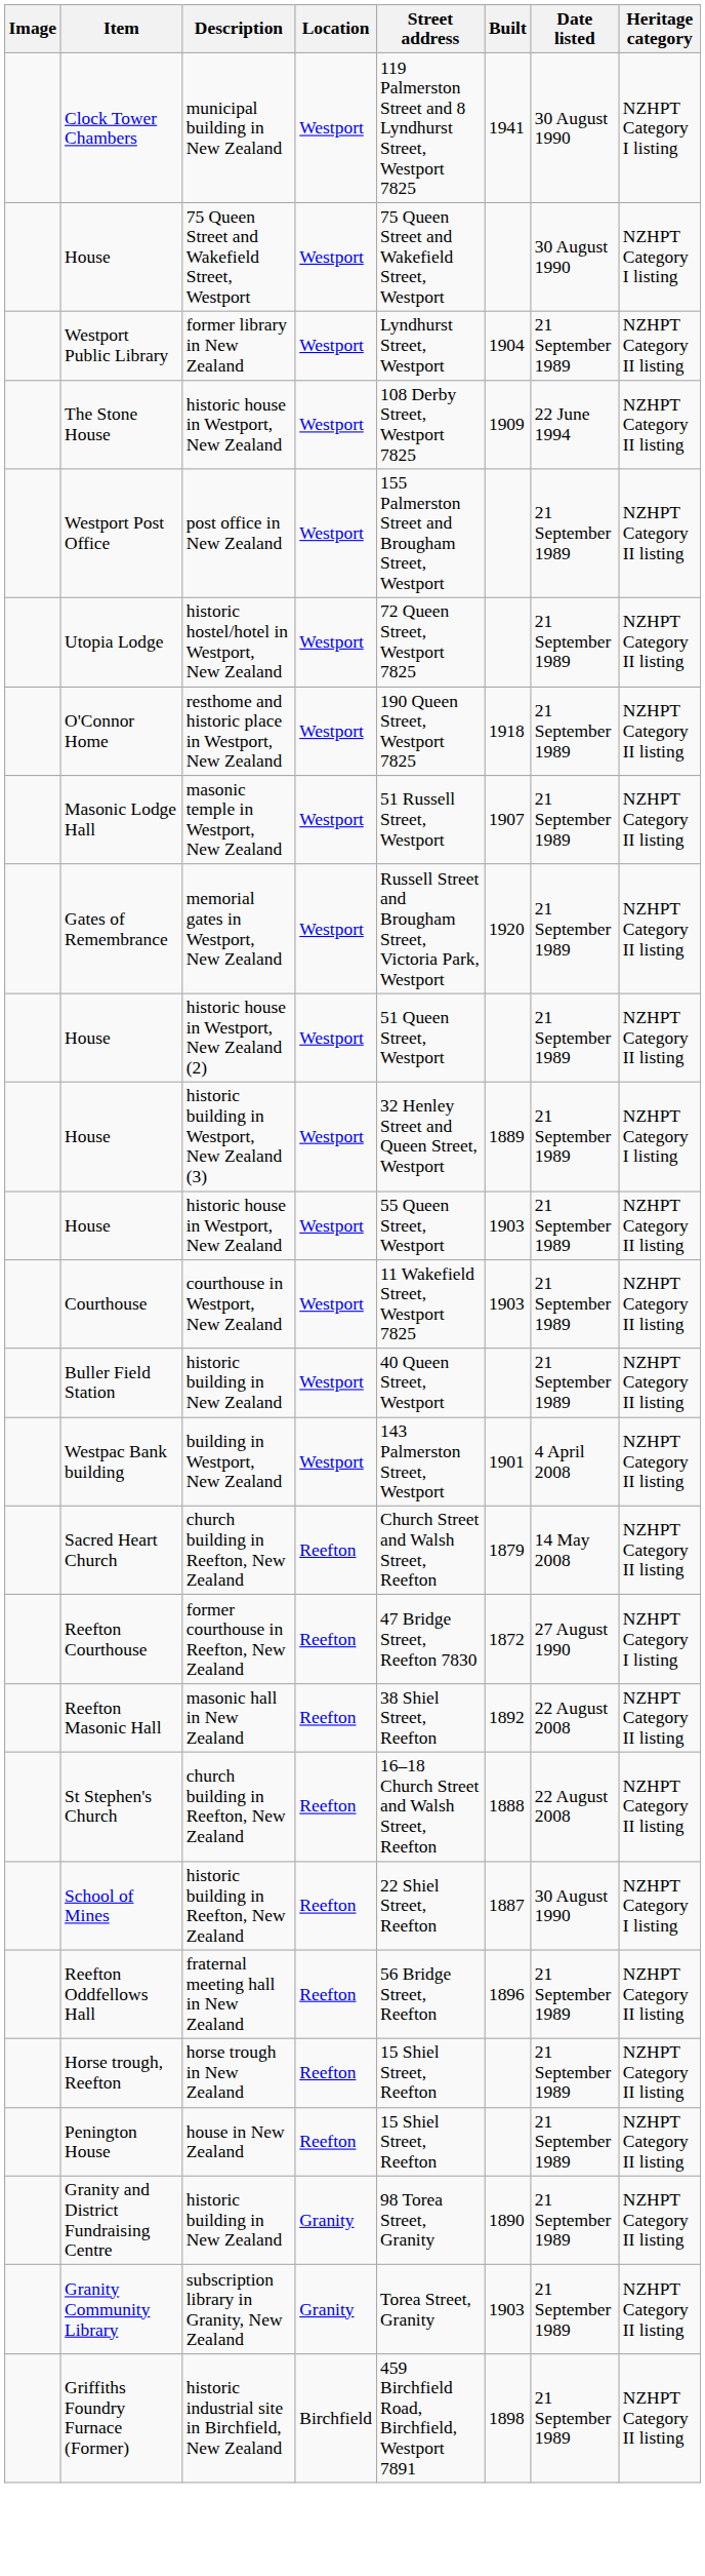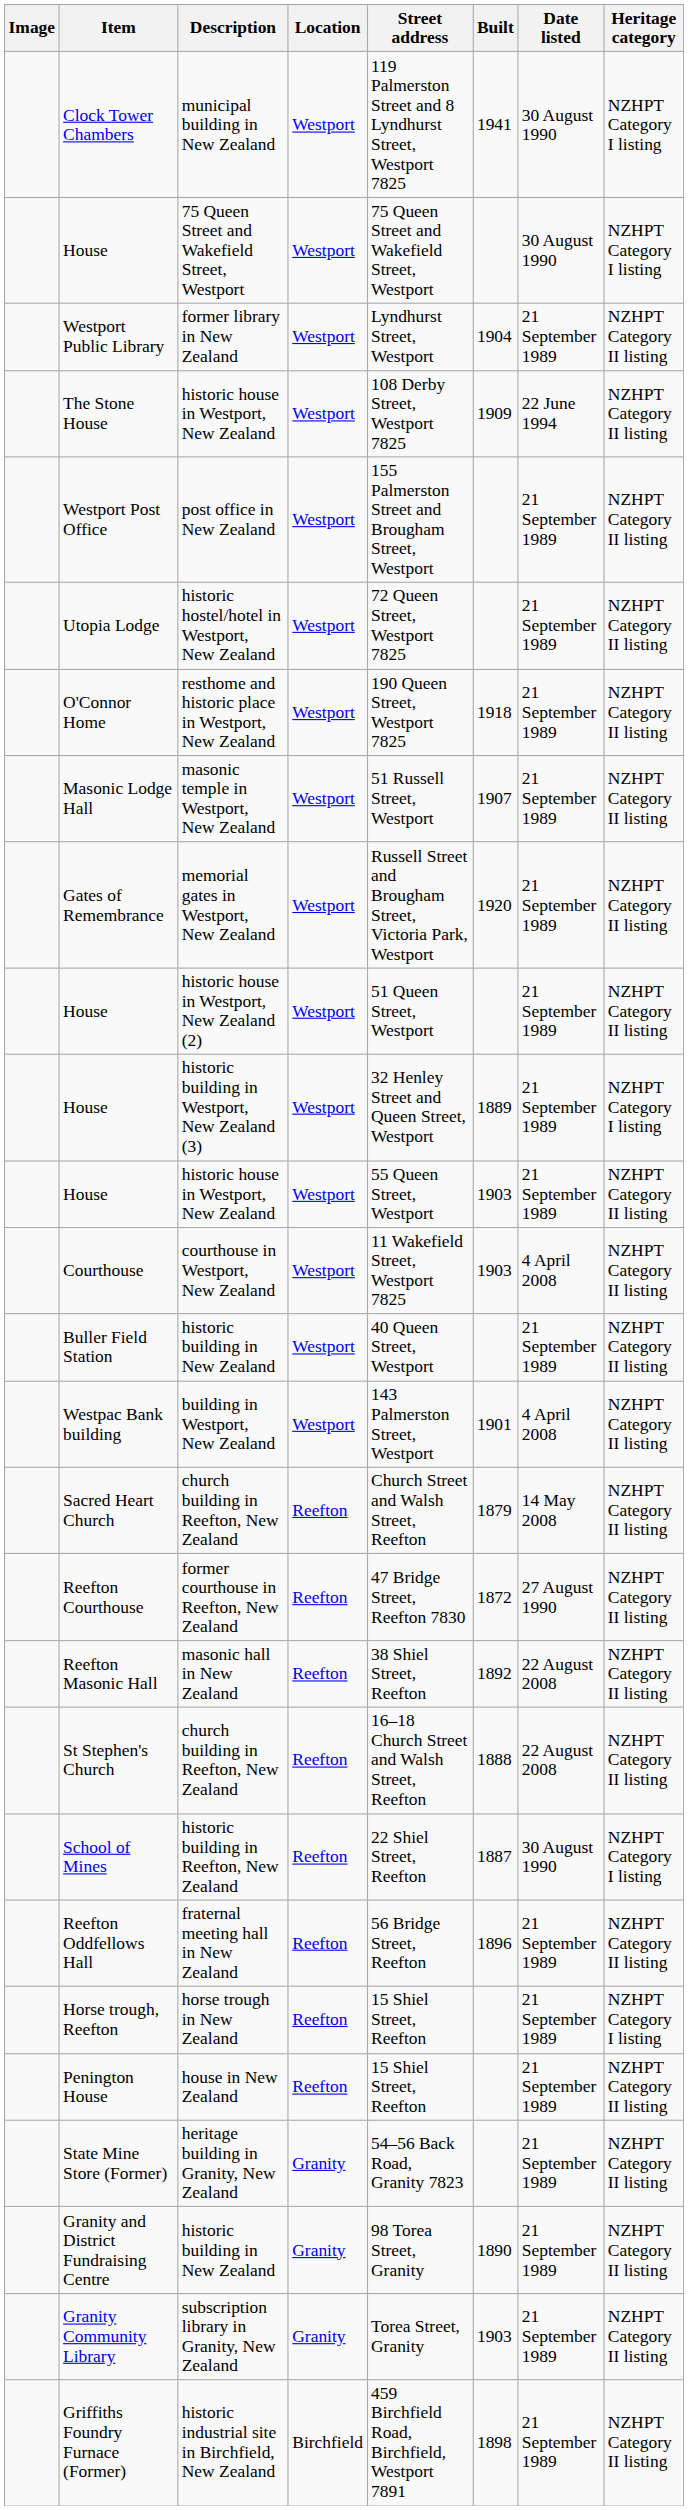Courthouse | Date listed: 21 September 1989 -> 4 April 2008
Reefton Courthouse | Heritage category: NZHPT Category I listing -> NZHPT Category II listing
Horse trough, Reefton | Heritage category: NZHPT Category II listing -> NZHPT Category I listing
+ row: State Mine Store (Former) | heritage building in Granity, New Zealand | Granity | 54–56 Back Road, Granity 7823 | 21 September 1989 | NZHPT Category II listing
